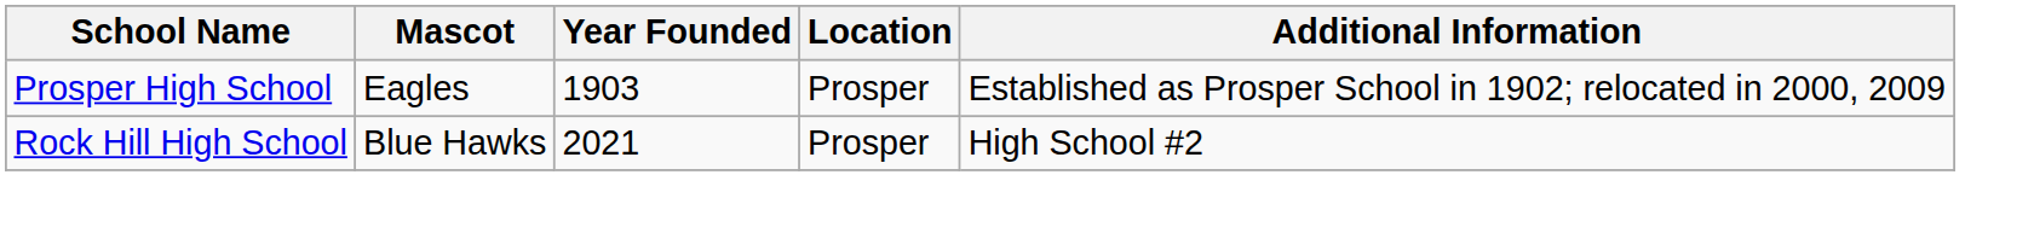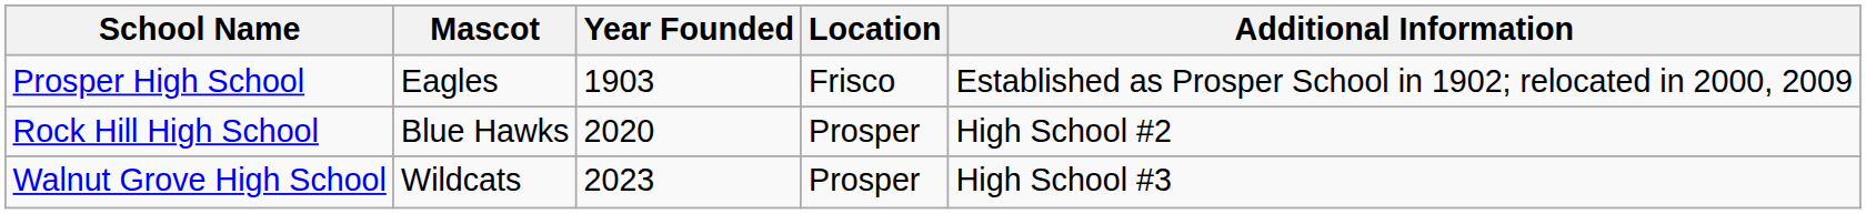Prosper High School | Location: Prosper -> Frisco
Rock Hill High School | Year Founded: 2021 -> 2020
+ row: Walnut Grove High School | Wildcats | 2023 | Prosper | High School #3
